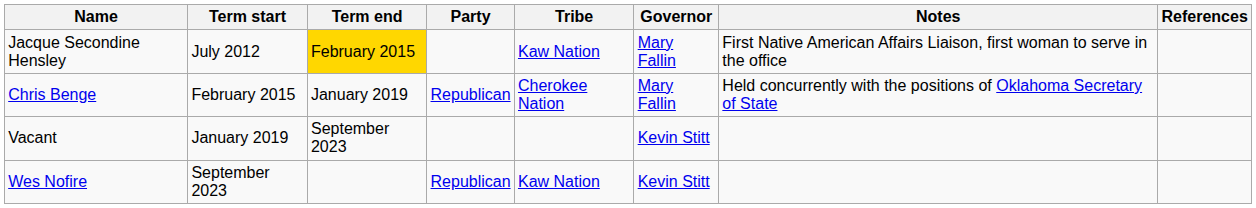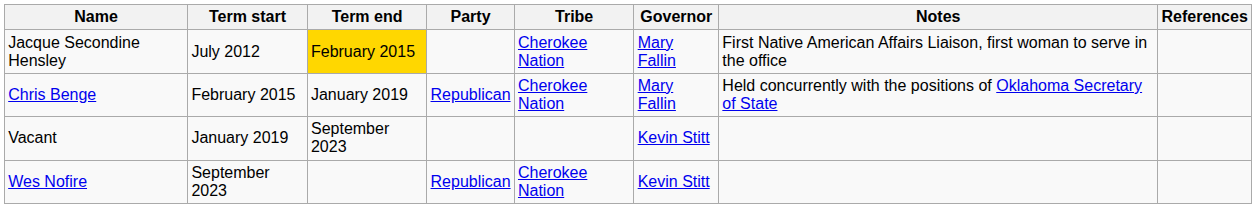Jacque Secondine Hensley | Tribe: Kaw Nation -> Cherokee Nation
Wes Nofire | Tribe: Kaw Nation -> Cherokee Nation
